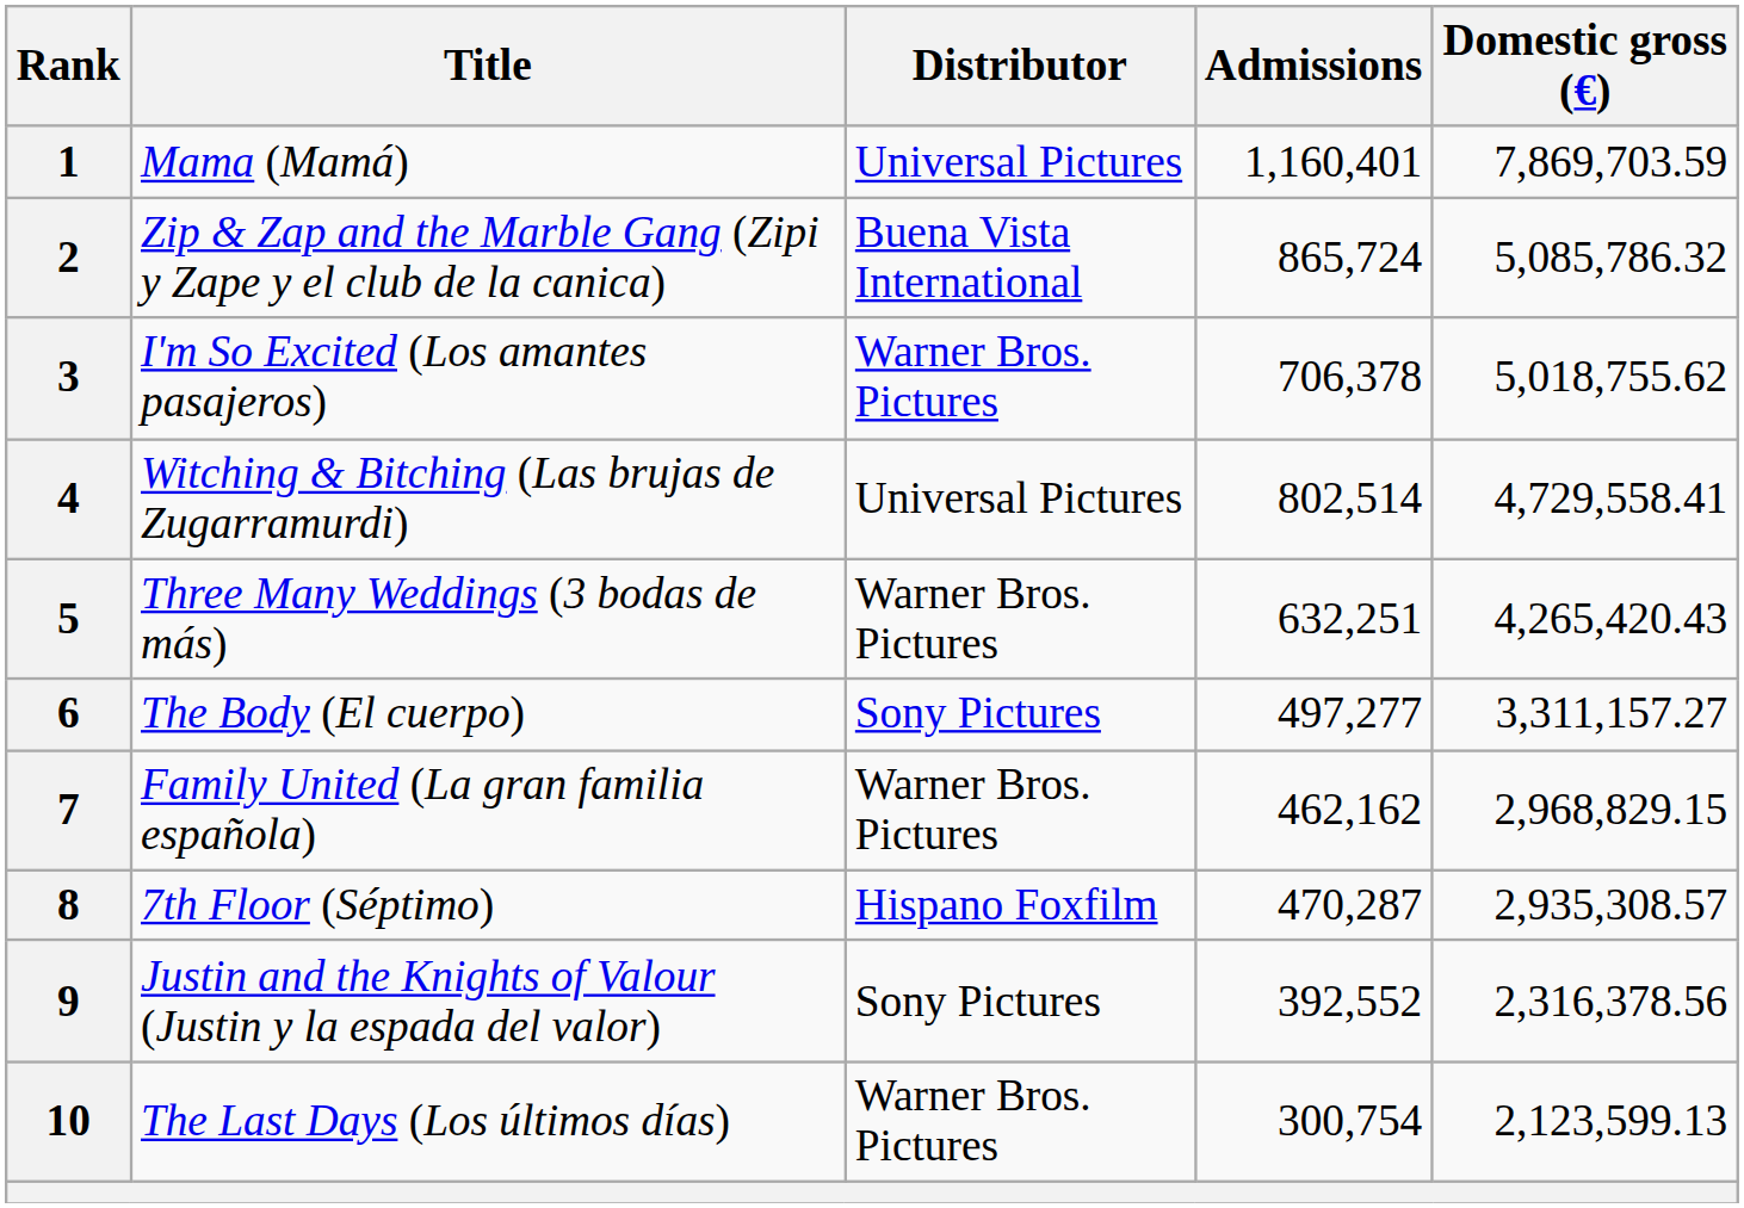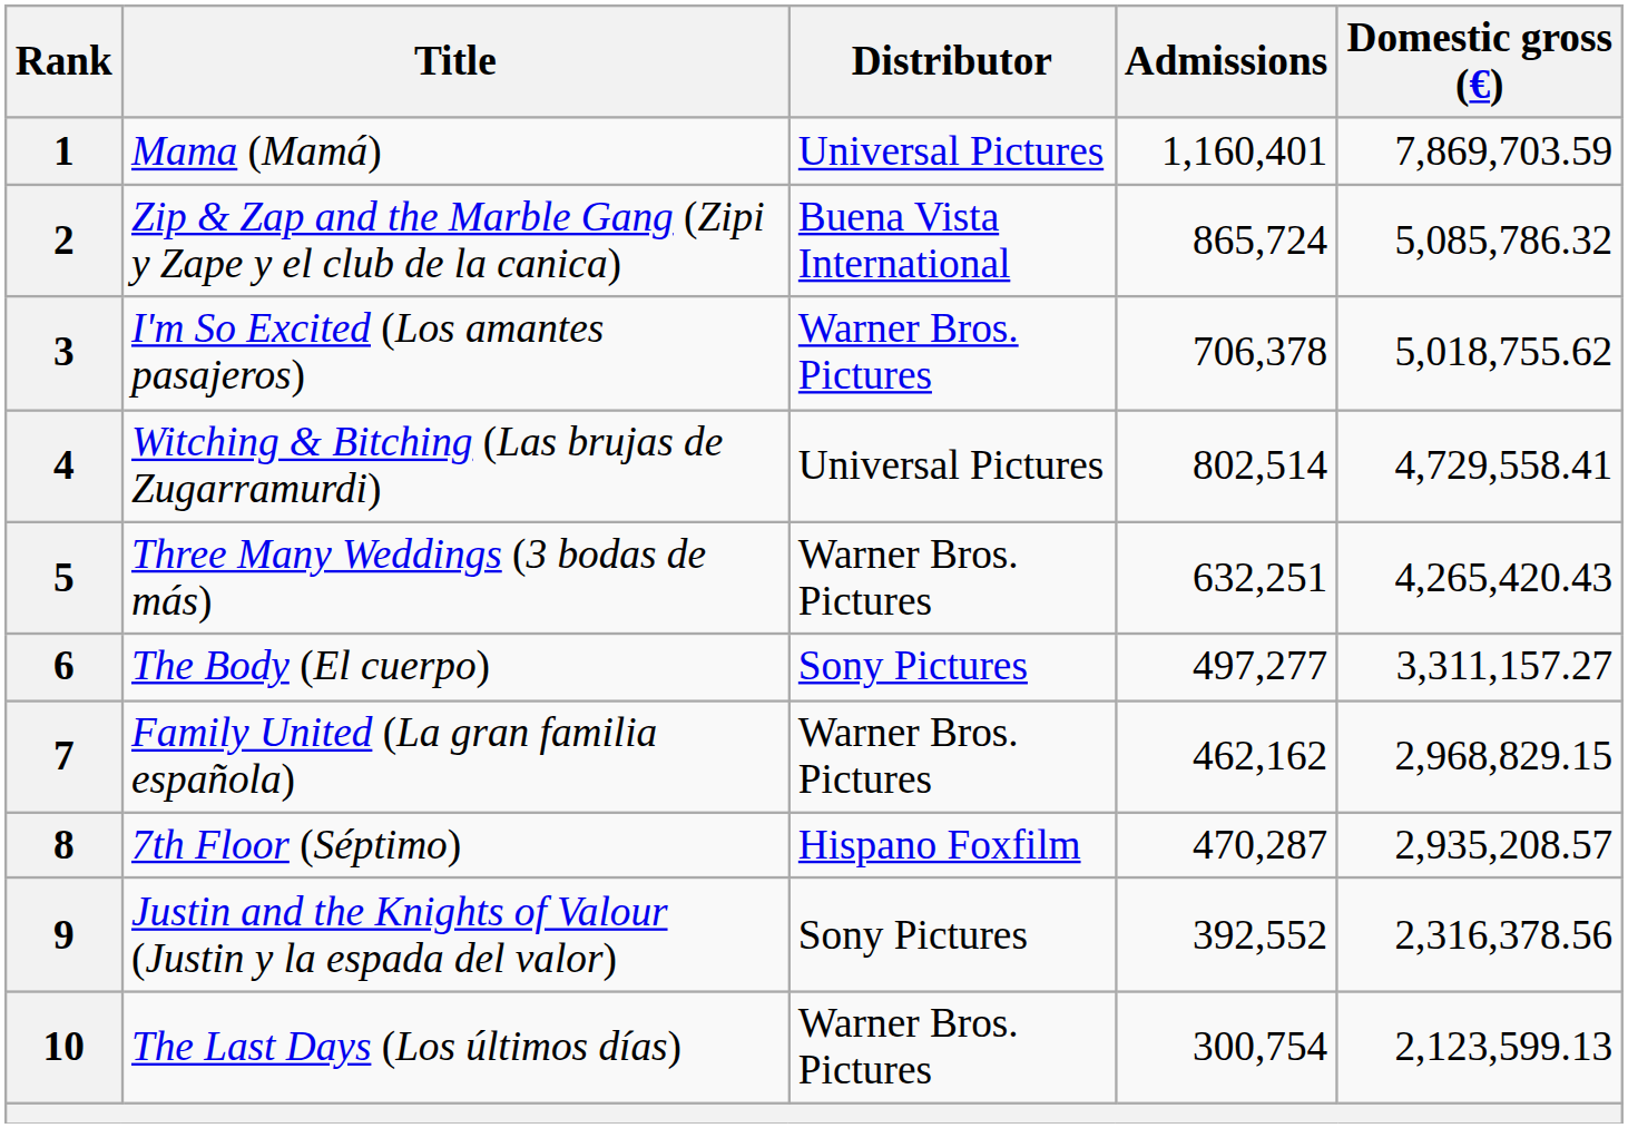8 | Domestic gross (€): 2,935,308.57 -> 2,935,208.57
